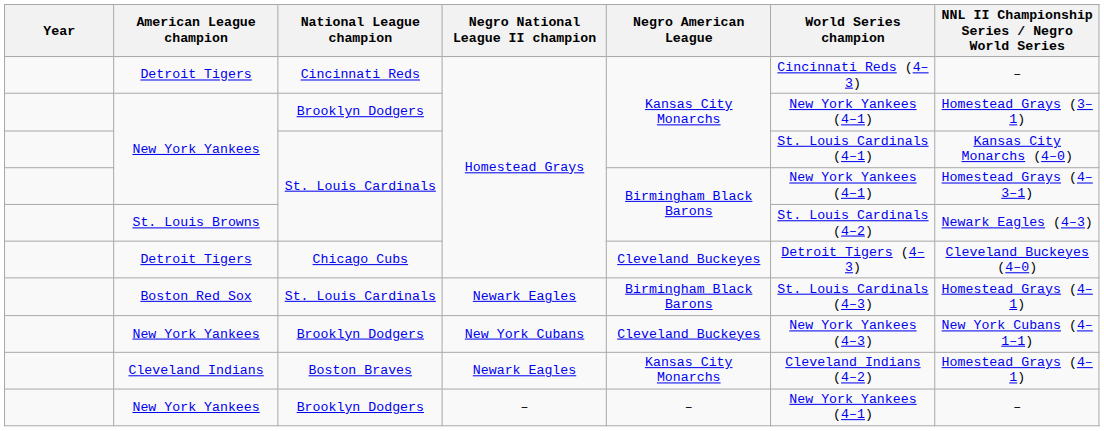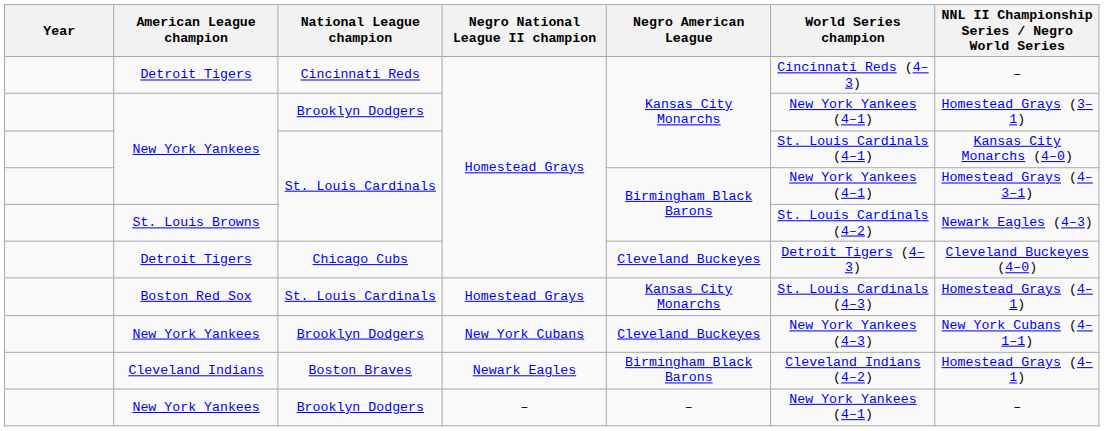Boston Red Sox | Negro National League II champion: Newark Eagles -> Homestead Grays
Boston Red Sox | Negro American League: Birmingham Black Barons -> Kansas City Monarchs
Cleveland Indians | Negro American League: Kansas City Monarchs -> Birmingham Black Barons
